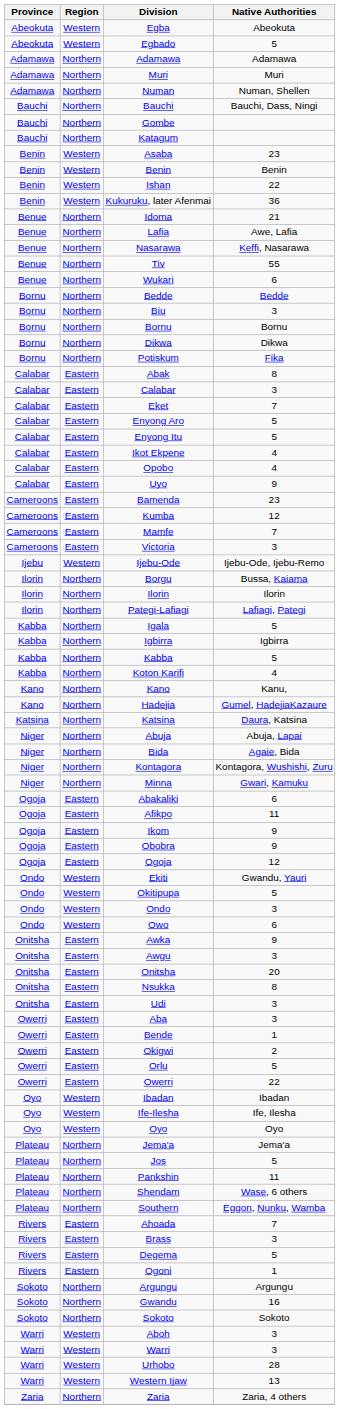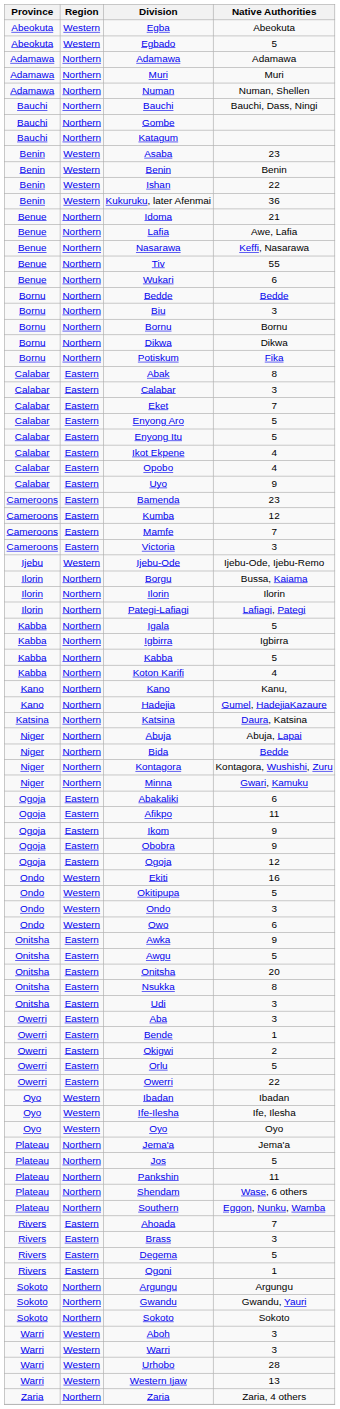Bida | Native Authorities: Agaie, Bida -> Bedde
Ekiti | Native Authorities: Gwandu, Yauri -> 16
Awgu | Native Authorities: 3 -> 5
Gwandu | Native Authorities: 16 -> Gwandu, Yauri
